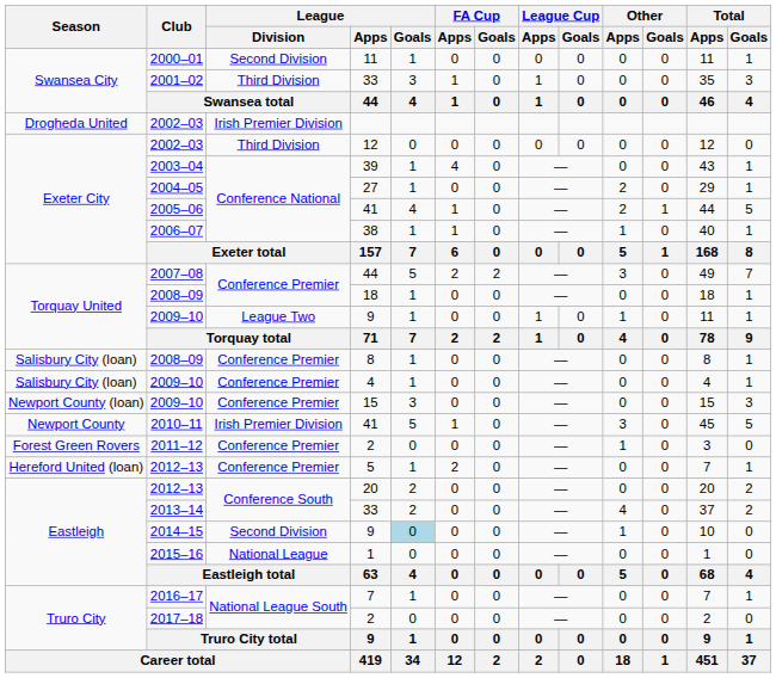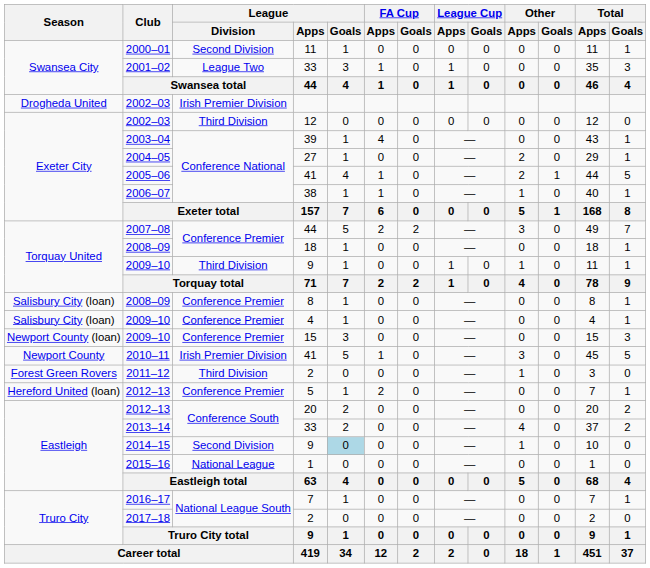2001–02 / 33 | League / Division: Third Division -> League Two
2009–10 / 9 | League / Division: League Two -> Third Division
2011–12 / 2 | League / Division: Conference Premier -> Third Division
